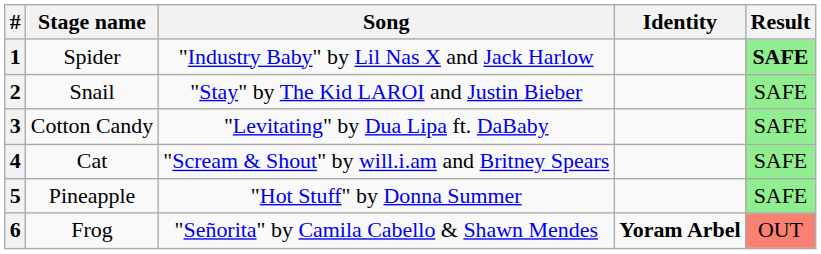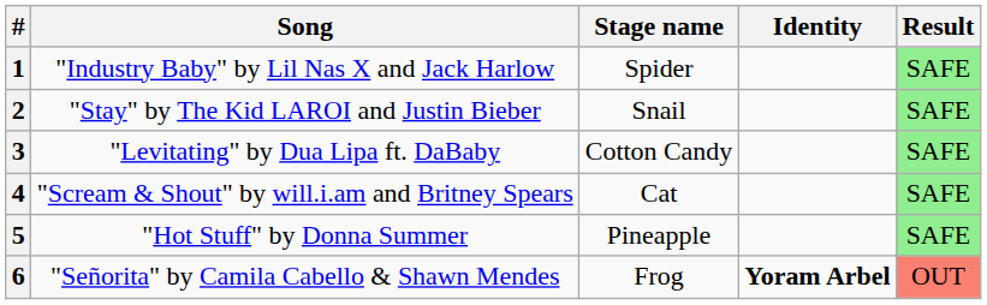columns swapped: Stage name <-> Song
1 | Result: bold -> normal
